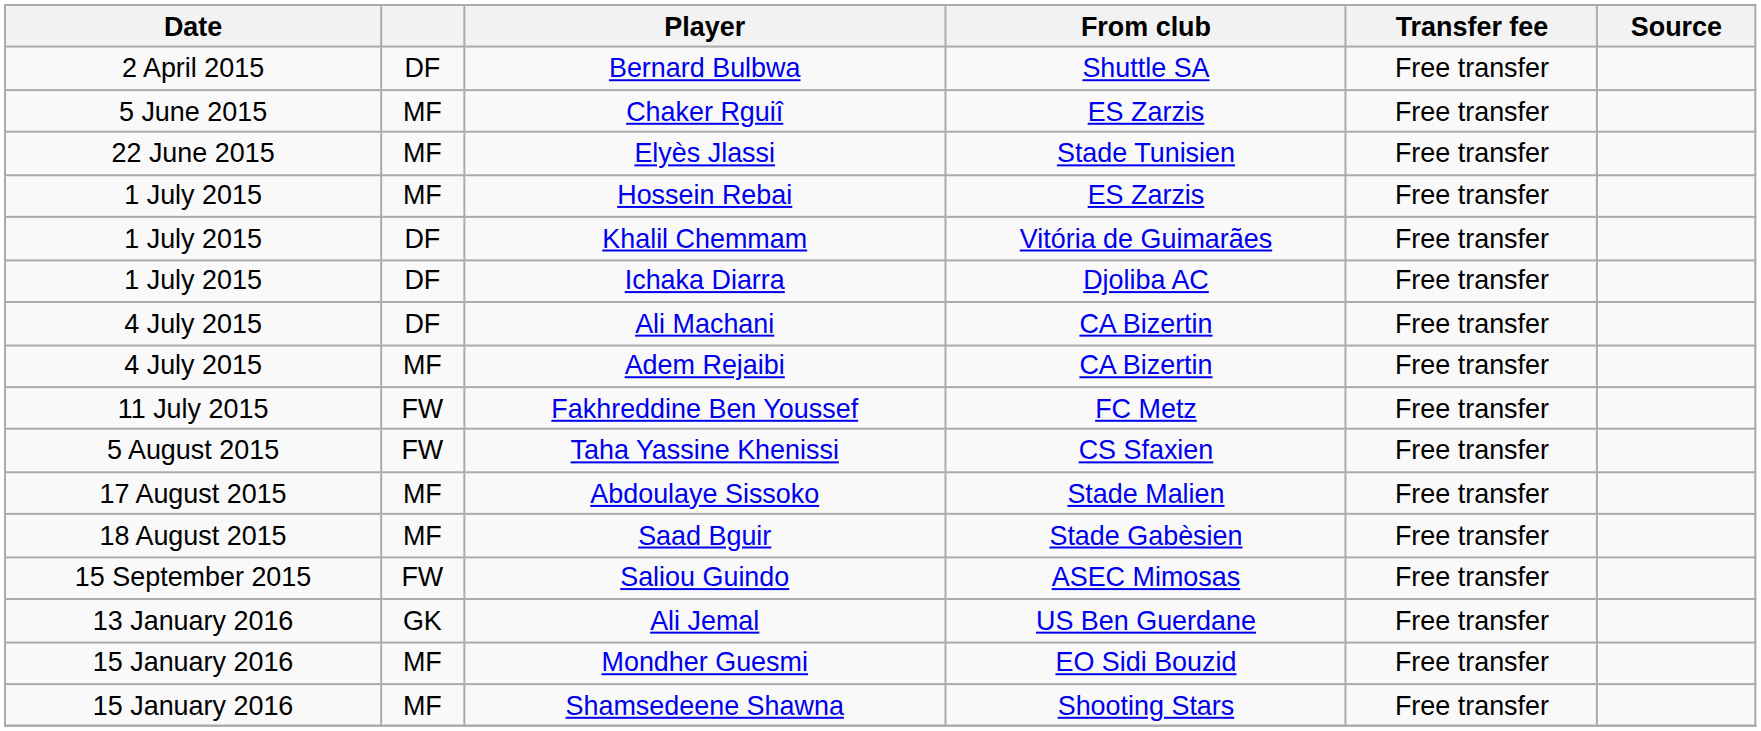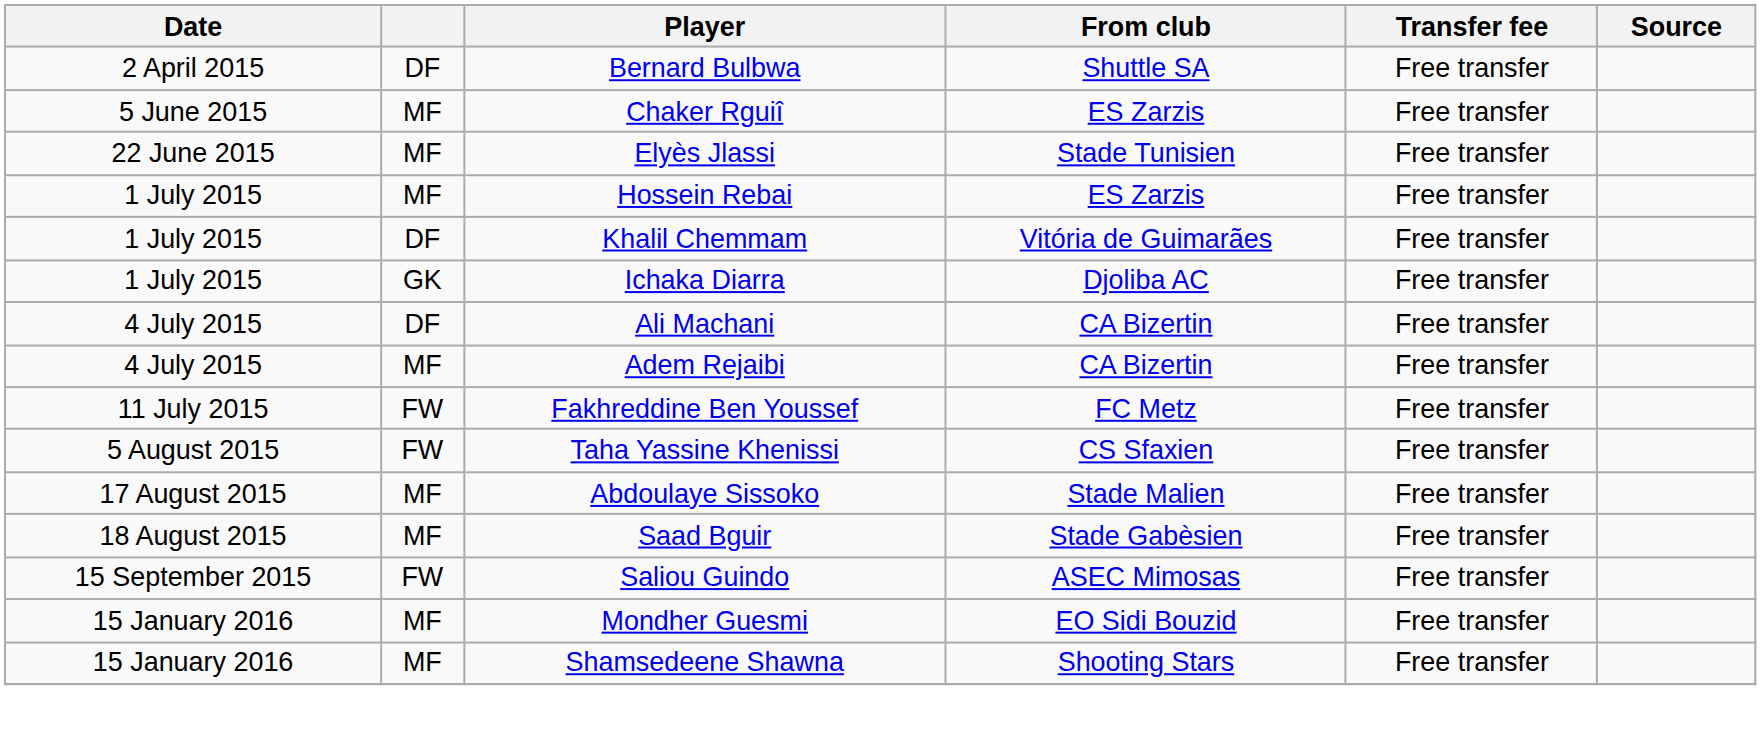Ichaka Diarra | column 2: DF -> GK
- row: 13 January 2016 | GK | Ali Jemal | US Ben Guerdane | Free transfer
